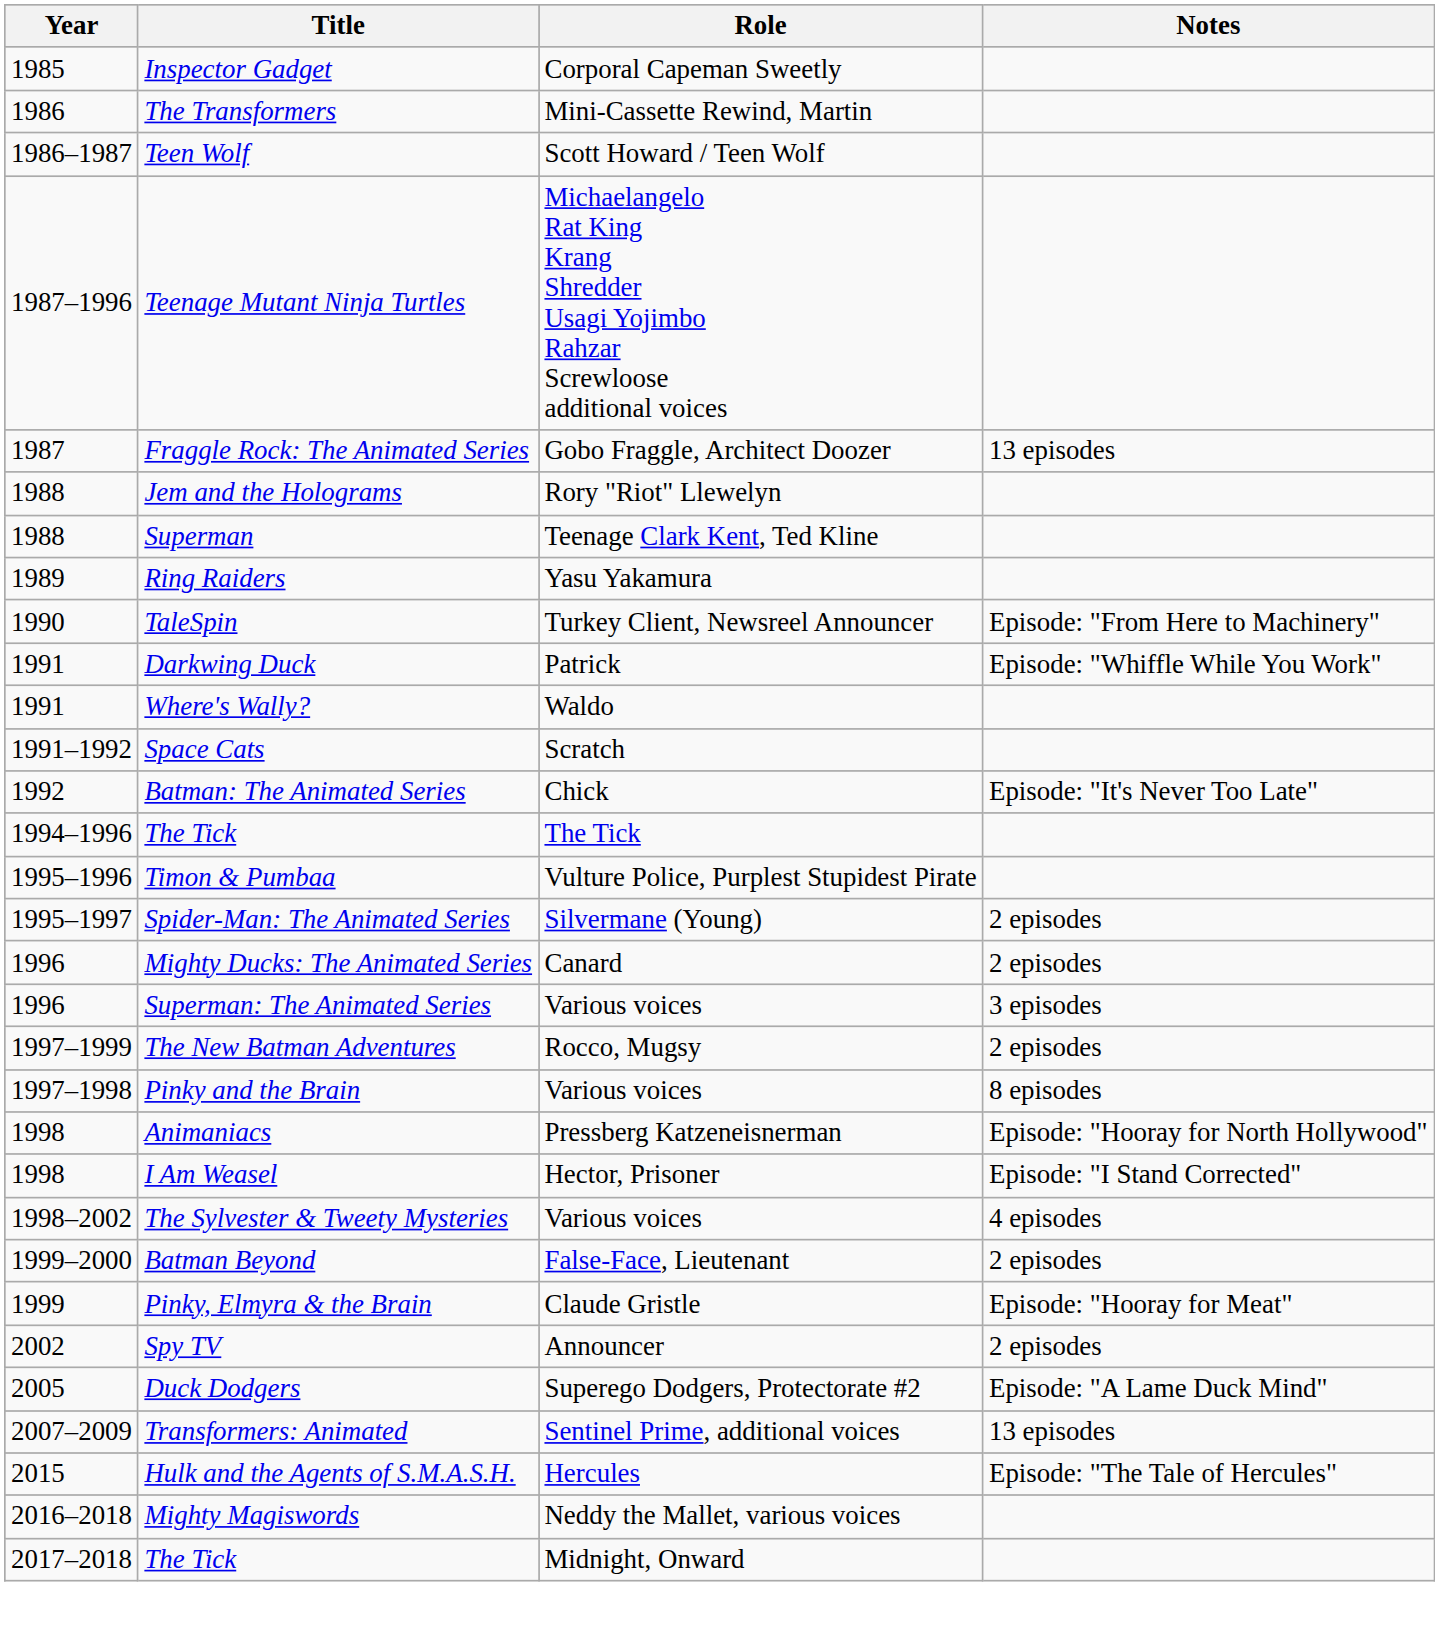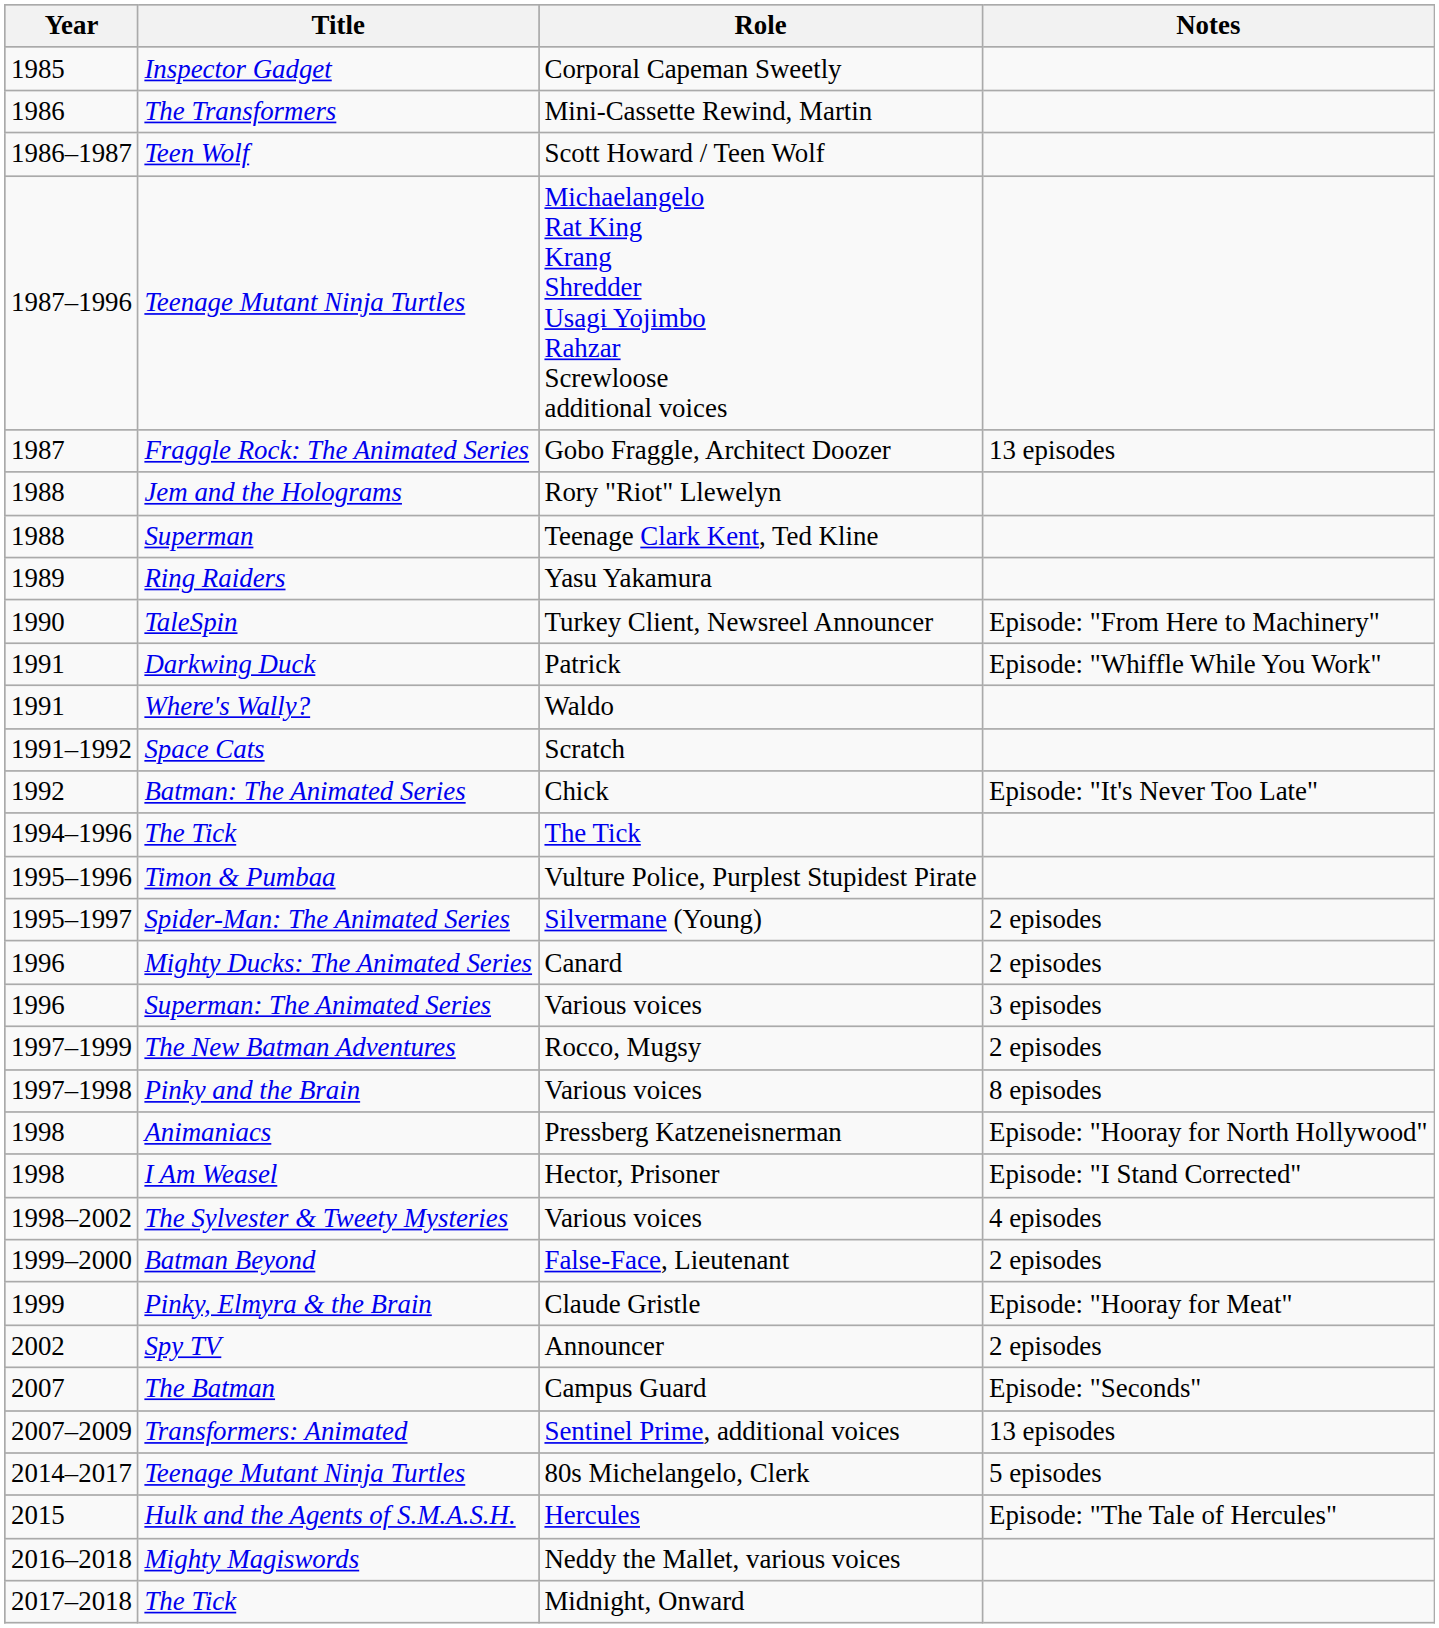- row: 2005 | Duck Dodgers | Superego Dodgers, Protectorate #2 | Episode: "A Lame Duck Mind"
+ row: 2007 | The Batman | Campus Guard | Episode: "Seconds"
+ row: 2014–2017 | Teenage Mutant Ninja Turtles | 80s Michelangelo, Clerk | 5 episodes
